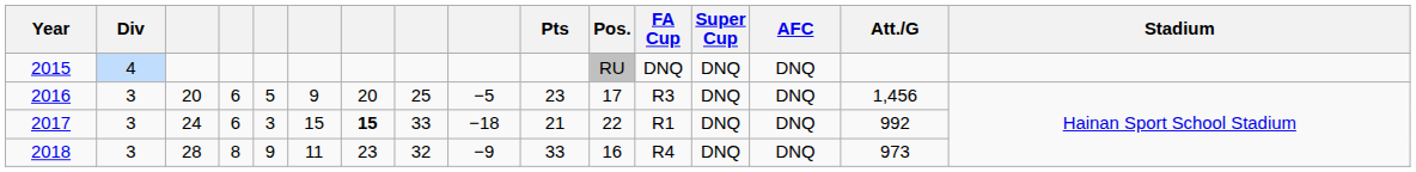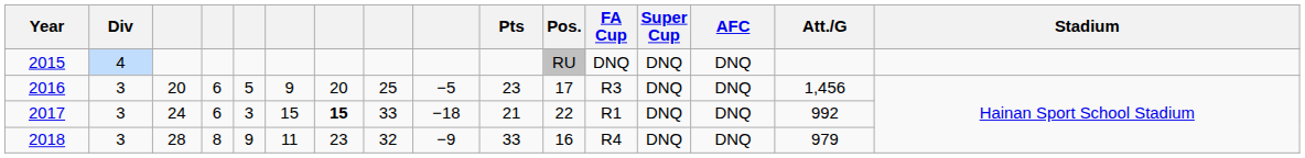2018 | Att./G: 973 -> 979
